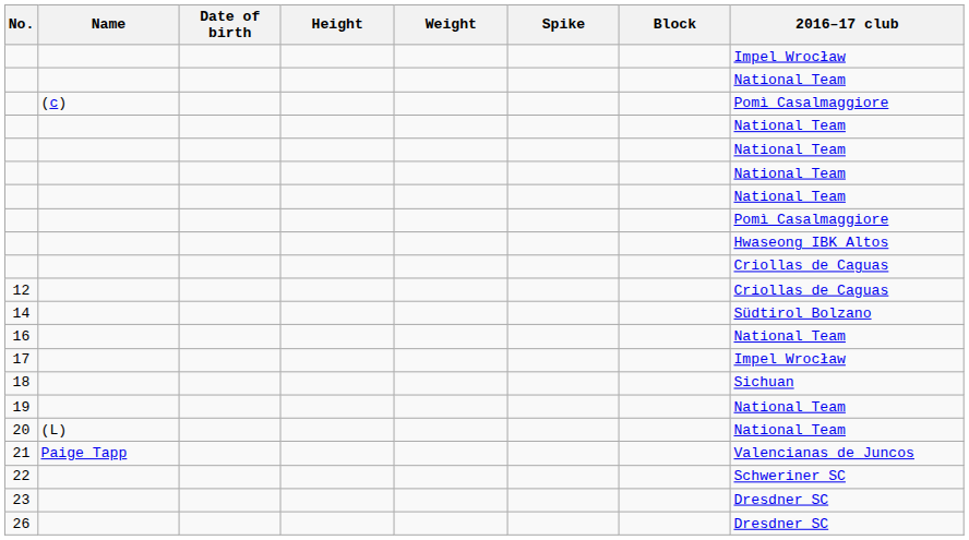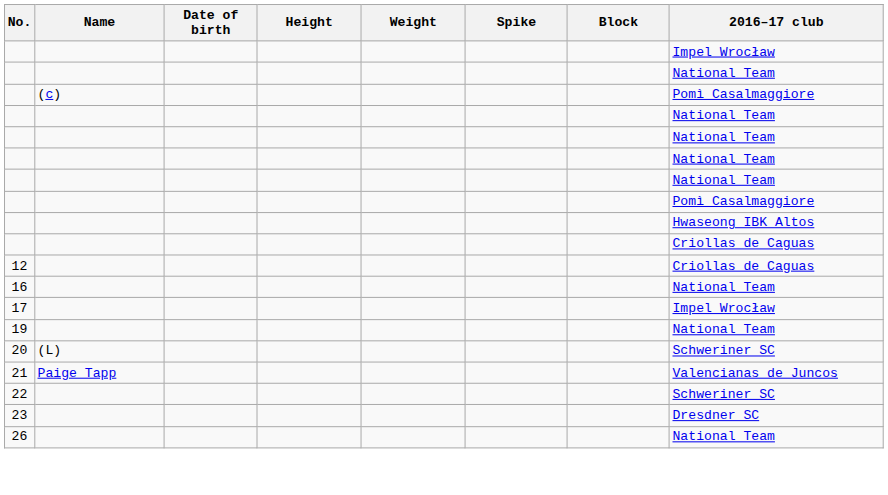- row: 14 | Südtirol Bolzano
- row: 18 | Sichuan
20 | 2016–17 club: National Team -> Schweriner SC
26 | 2016–17 club: Dresdner SC -> National Team
